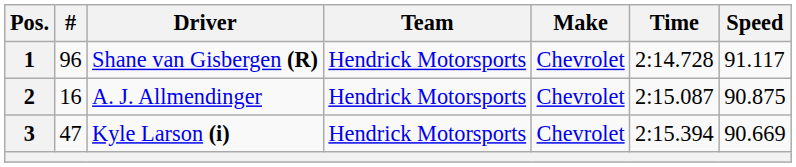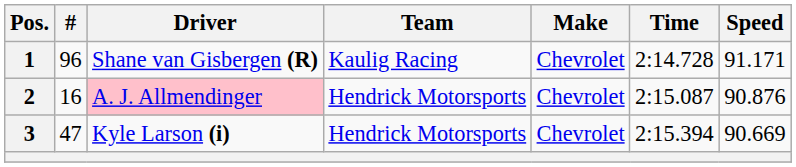1 | Team: Hendrick Motorsports -> Kaulig Racing
1 | Speed: 91.117 -> 91.171
2 | Driver: no background -> pink background
2 | Speed: 90.875 -> 90.876
